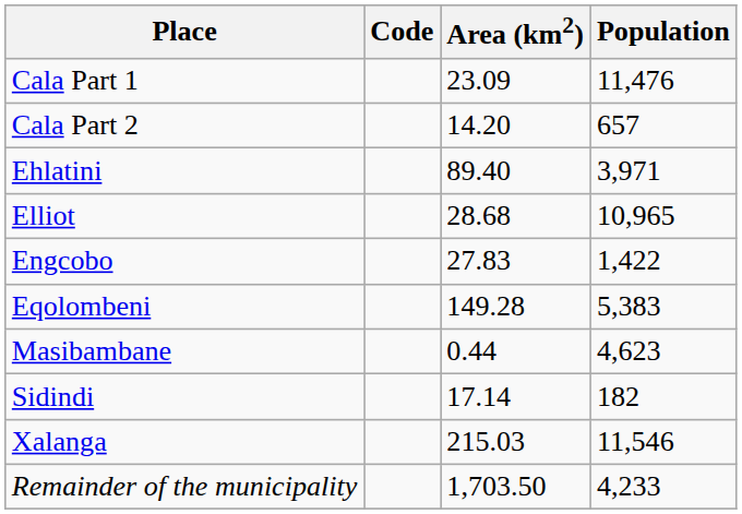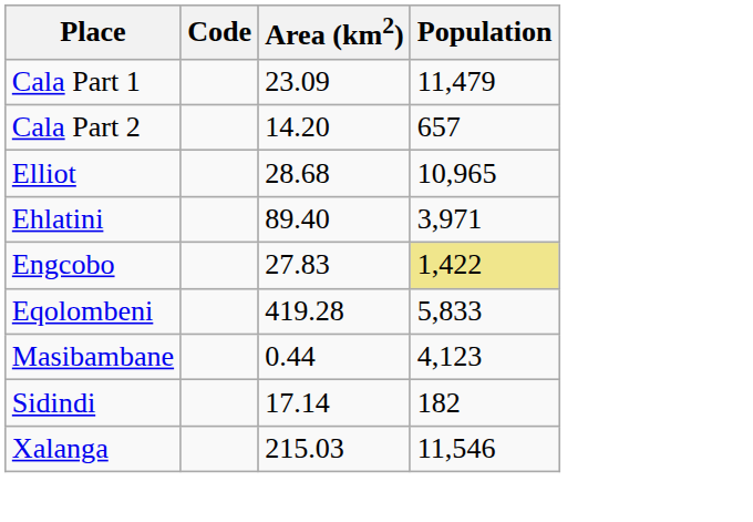Cala Part 1 | Population: 11,476 -> 11,479
rows swapped: Ehlatini <-> Elliot
Engcobo | Population: no background -> khaki background
Eqolombeni | Area (km2): 149.28 -> 419.28
Eqolombeni | Population: 5,383 -> 5,833
Masibambane | Population: 4,623 -> 4,123
- row: Remainder of the municipality | 1,703.50 | 4,233
